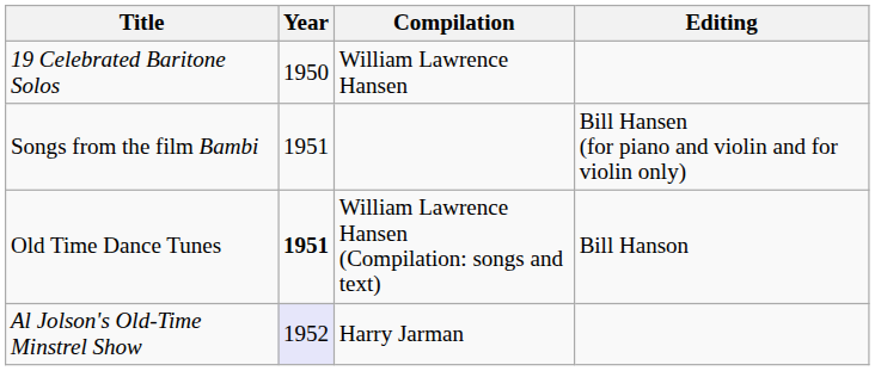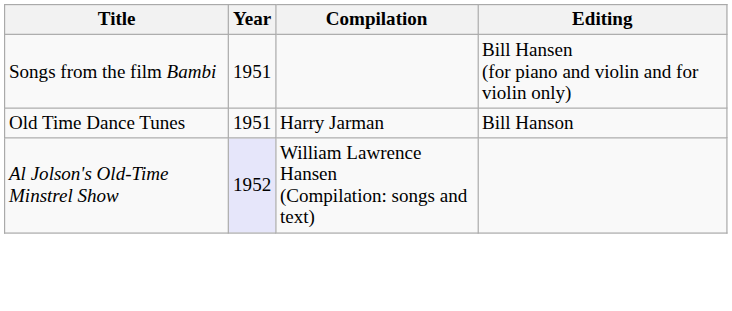- row: 19 Celebrated Baritone Solos | 1950 | William Lawrence Hansen
Old Time Dance Tunes | Year: bold -> normal
Old Time Dance Tunes | Compilation: William Lawrence Hansen (Compilation: songs and text) -> Harry Jarman
Al Jolson's Old-Time Minstrel Show | Compilation: Harry Jarman -> William Lawrence Hansen (Compilation: songs and text)
